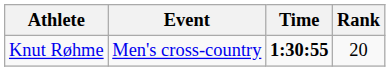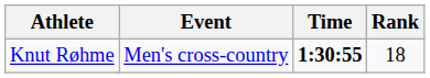Knut Røhme | Rank: 20 -> 18
